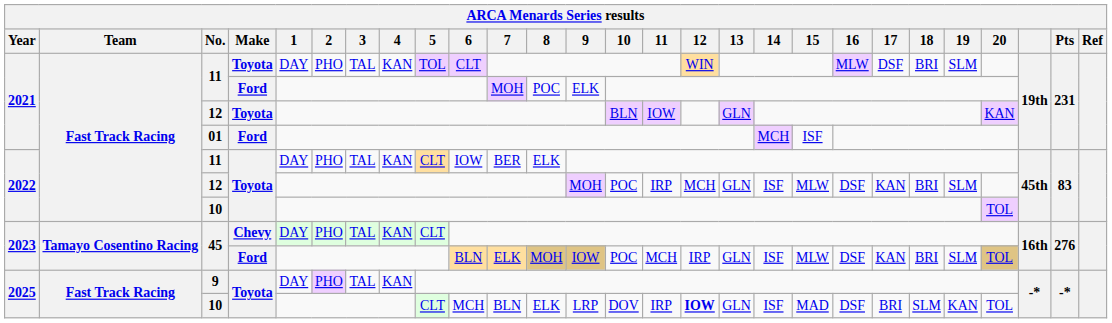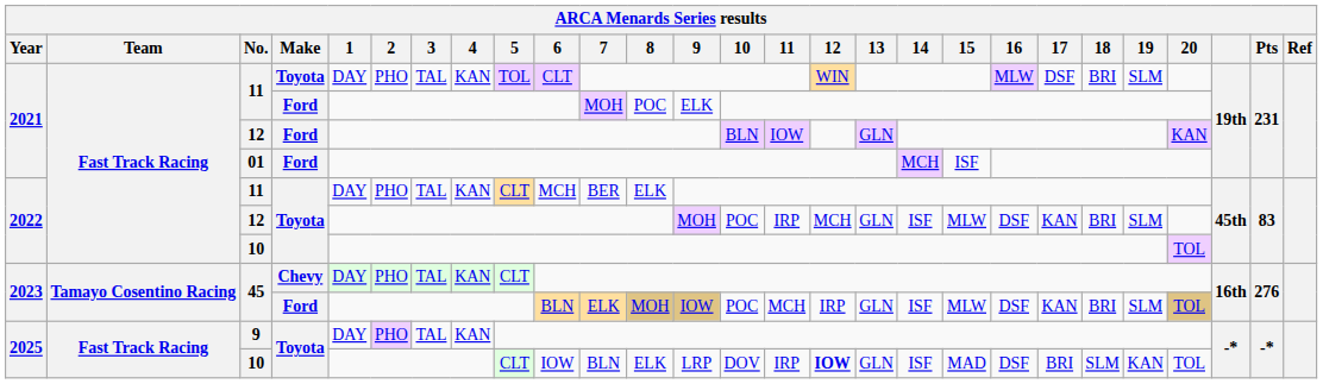2021 / 12 | ARCA Menards Series results / Make: Toyota -> Ford
2022 / 11 | ARCA Menards Series results / 6: IOW -> MCH
2025 / 10 | ARCA Menards Series results / 6: MCH -> IOW
